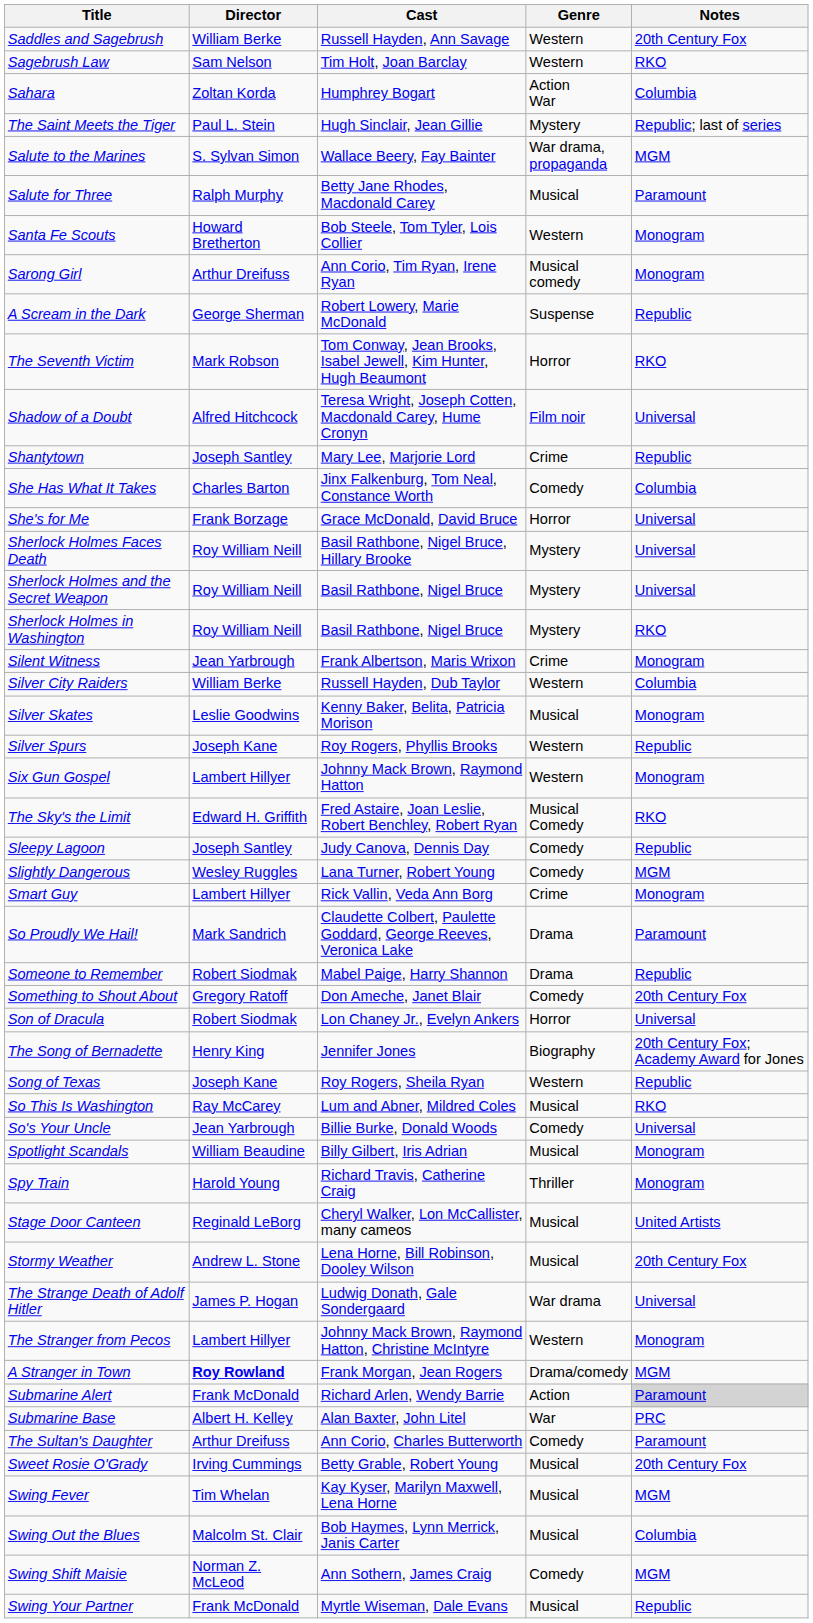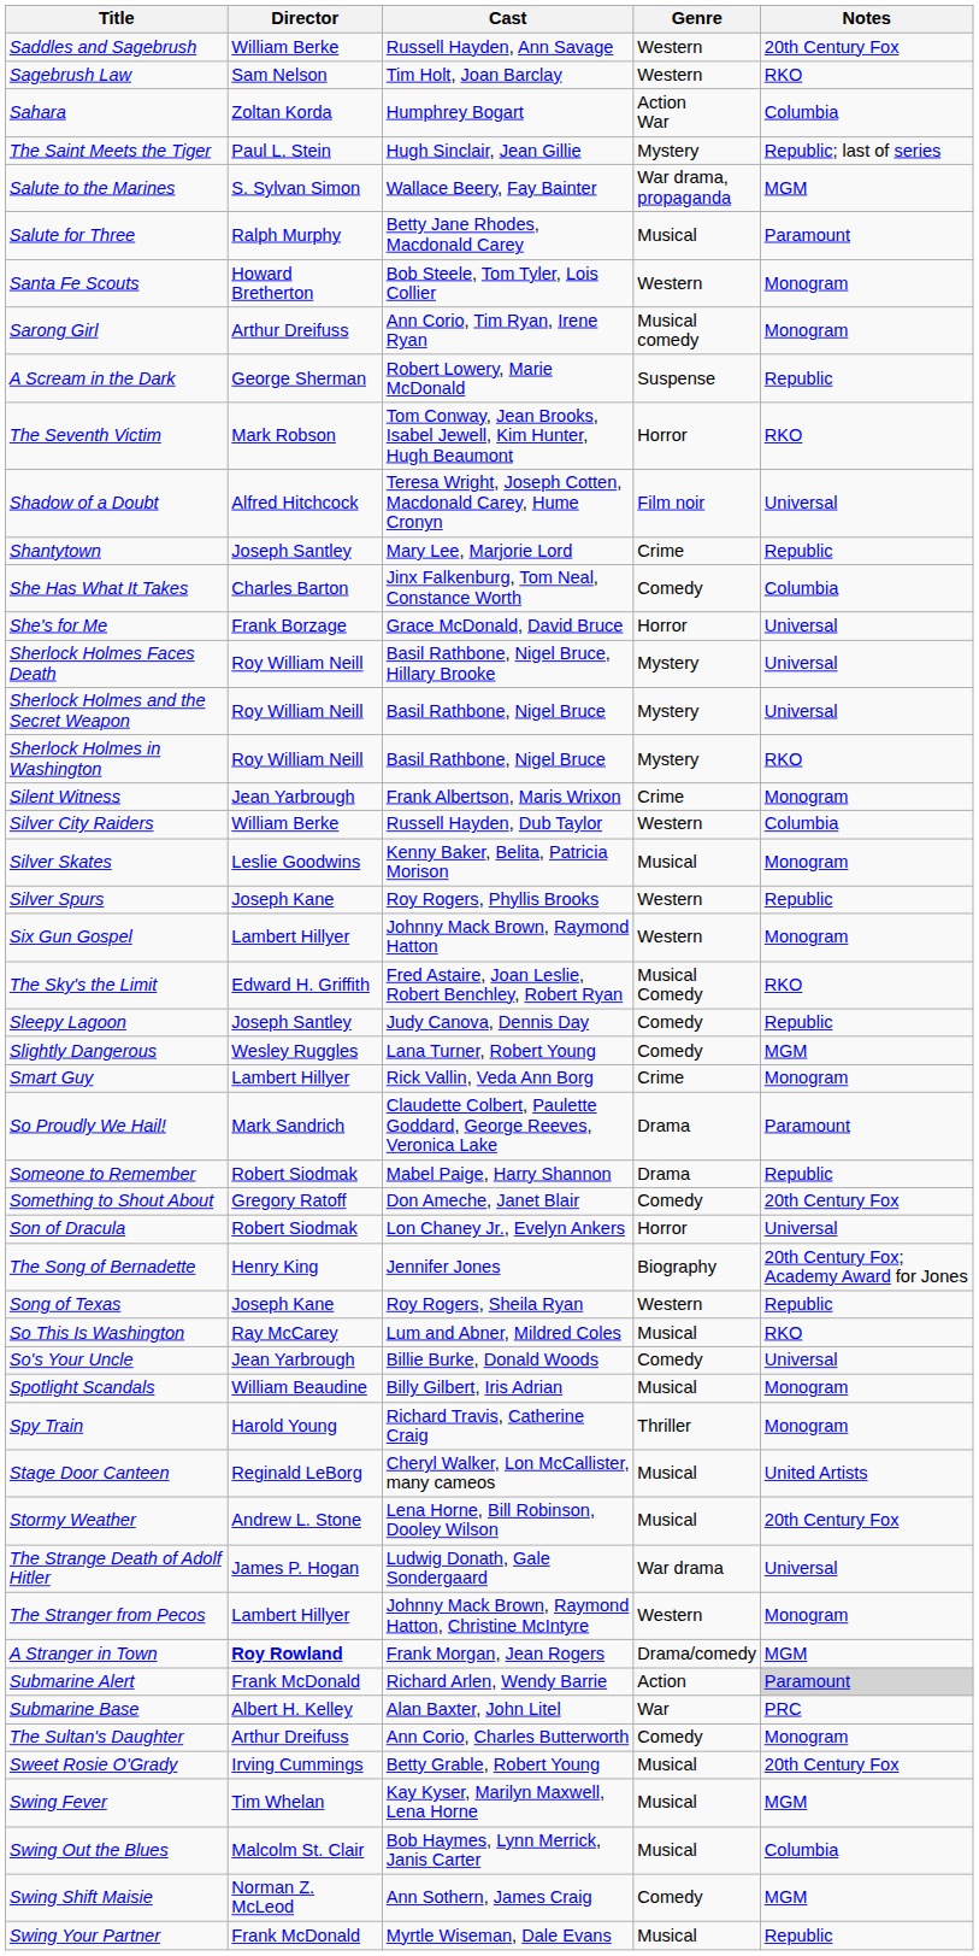The Sultan's Daughter | Notes: Paramount -> Monogram
